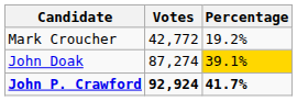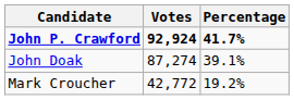rows swapped: John P. Crawford <-> Mark Croucher
John Doak | Percentage: gold background -> no background
